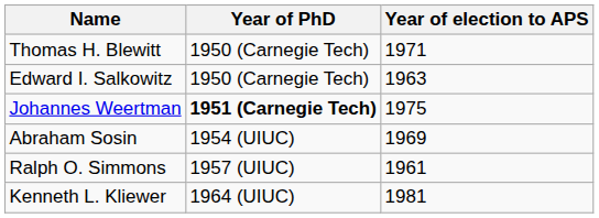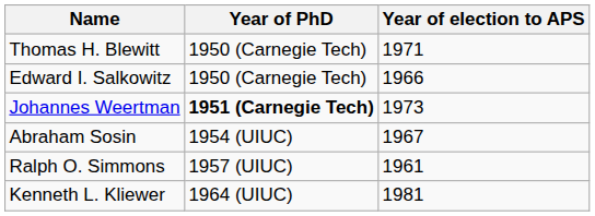Edward I. Salkowitz | Year of election to APS: 1963 -> 1966
Johannes Weertman | Year of election to APS: 1975 -> 1973
Abraham Sosin | Year of election to APS: 1969 -> 1967
